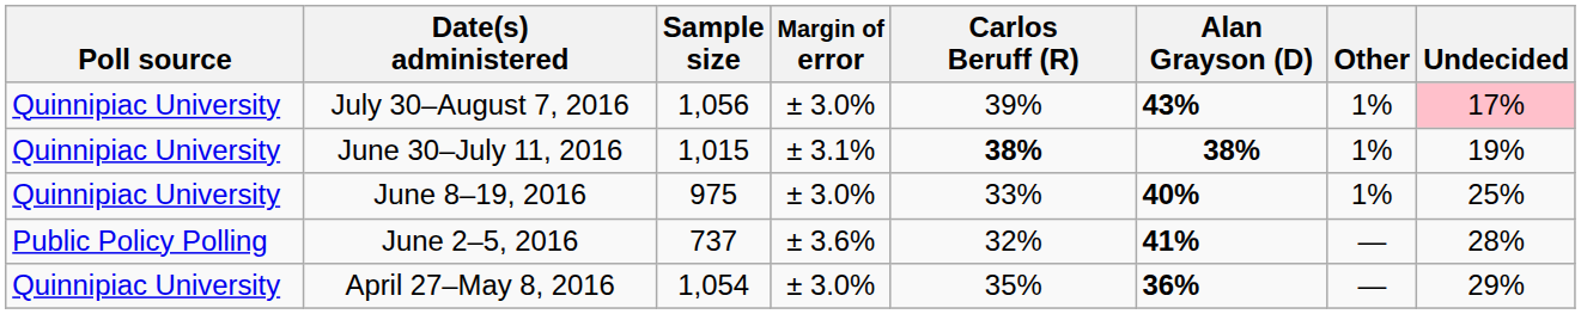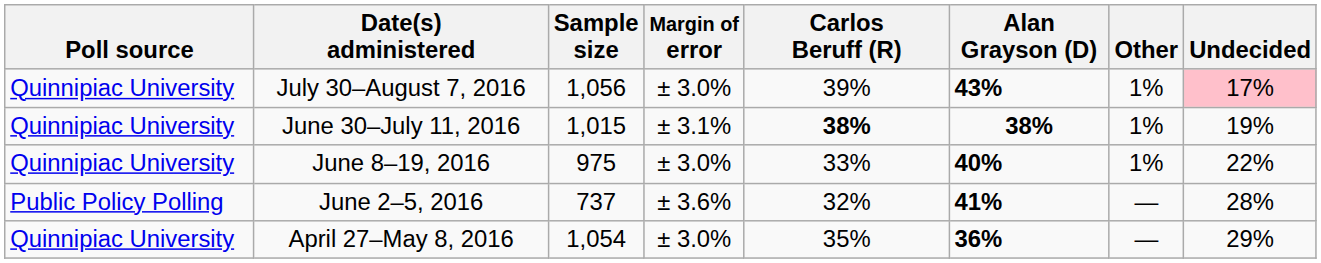June 8–19, 2016 | Undecided: 25% -> 22%
